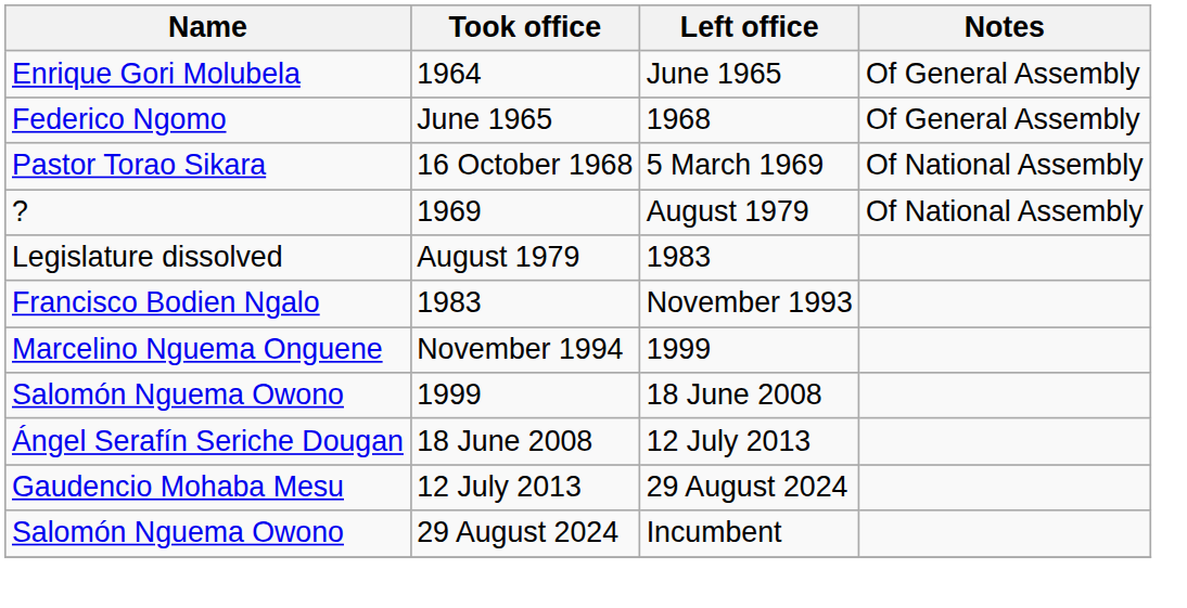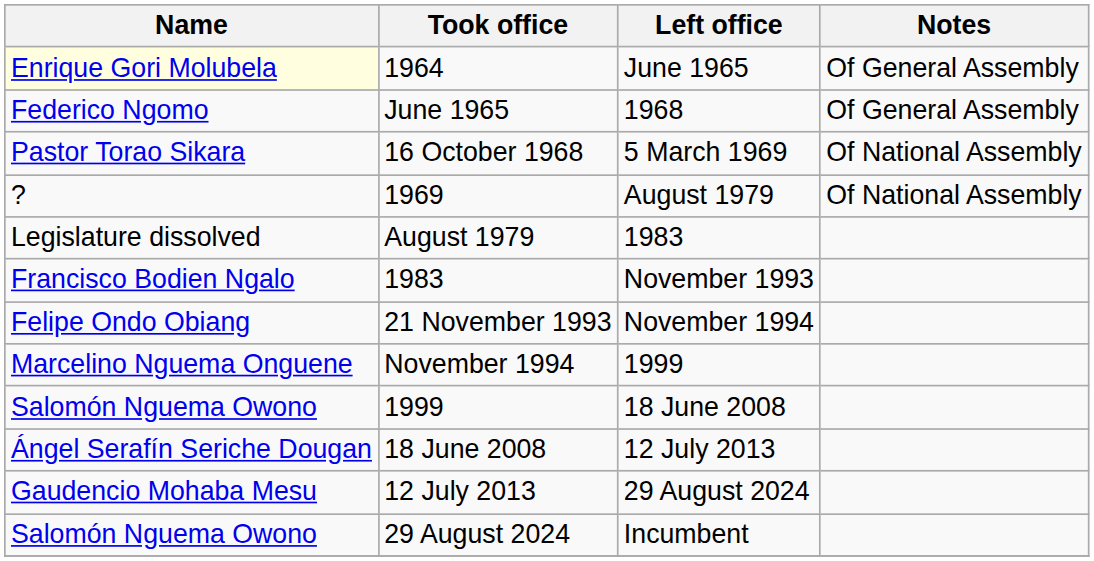1964 | Name: no background -> lightyellow background
+ row: Felipe Ondo Obiang | 21 November 1993 | November 1994
